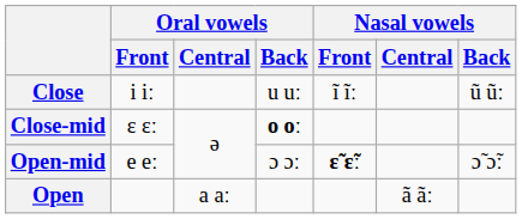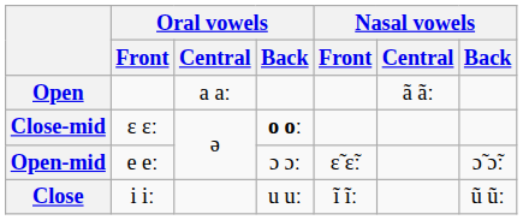rows swapped: Close <-> Open
Open-mid | Nasal vowels / Front: bold -> normal
